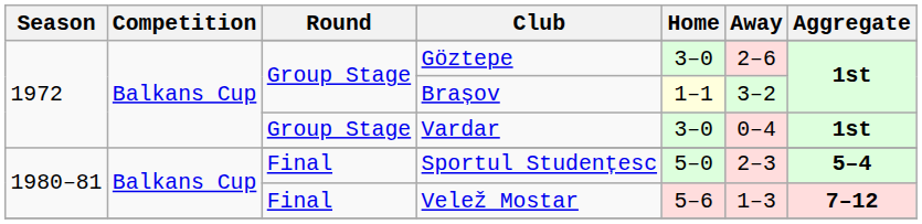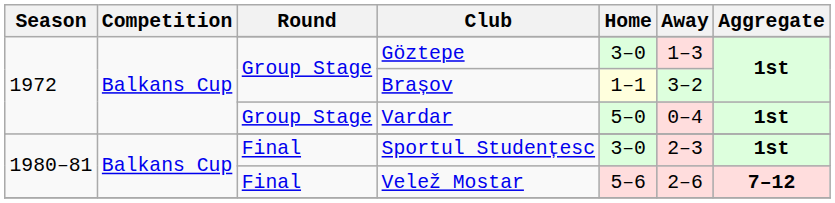Göztepe | Away: 2–6 -> 1–3
Vardar | Home: 3–0 -> 5–0
Sportul Studențesc | Home: 5–0 -> 3–0
Sportul Studențesc | Aggregate: 5–4 -> 1st
Velež Mostar | Away: 1–3 -> 2–6
